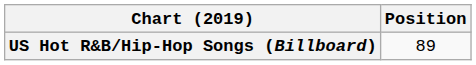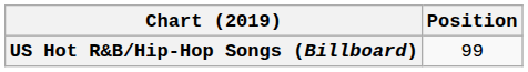US Hot R&B/Hip-Hop Songs (Billboard) | Position: 89 -> 99
